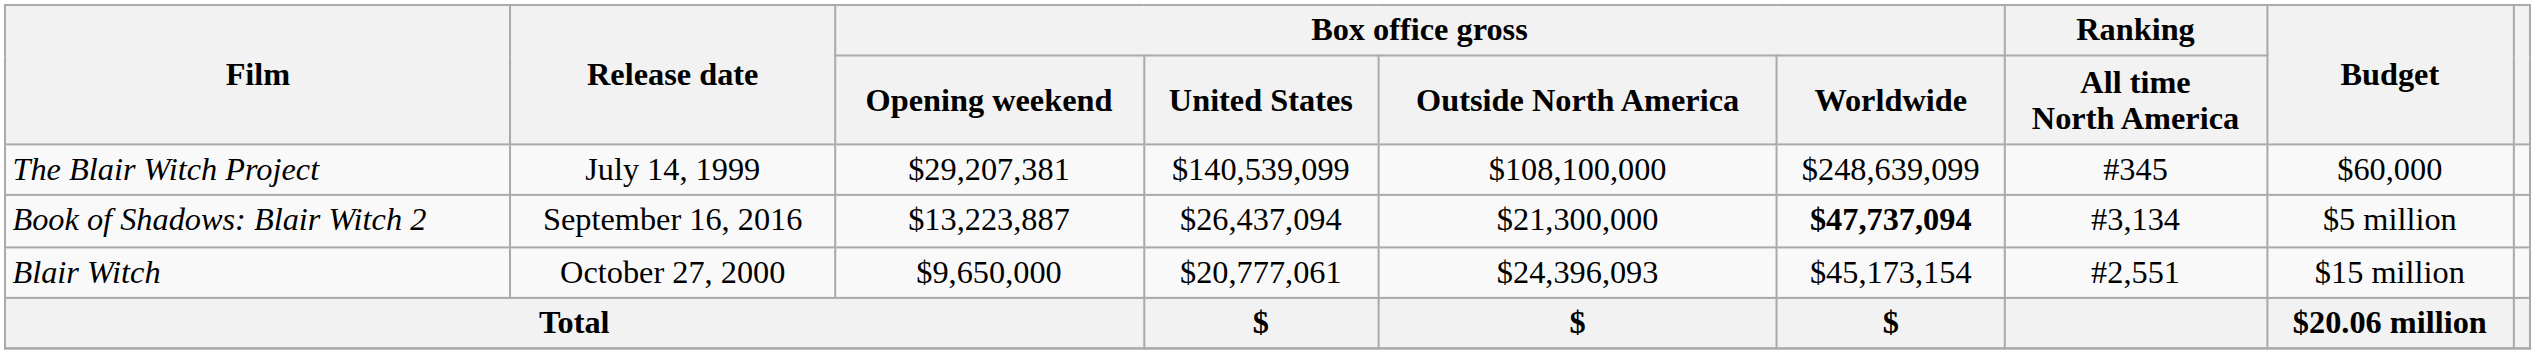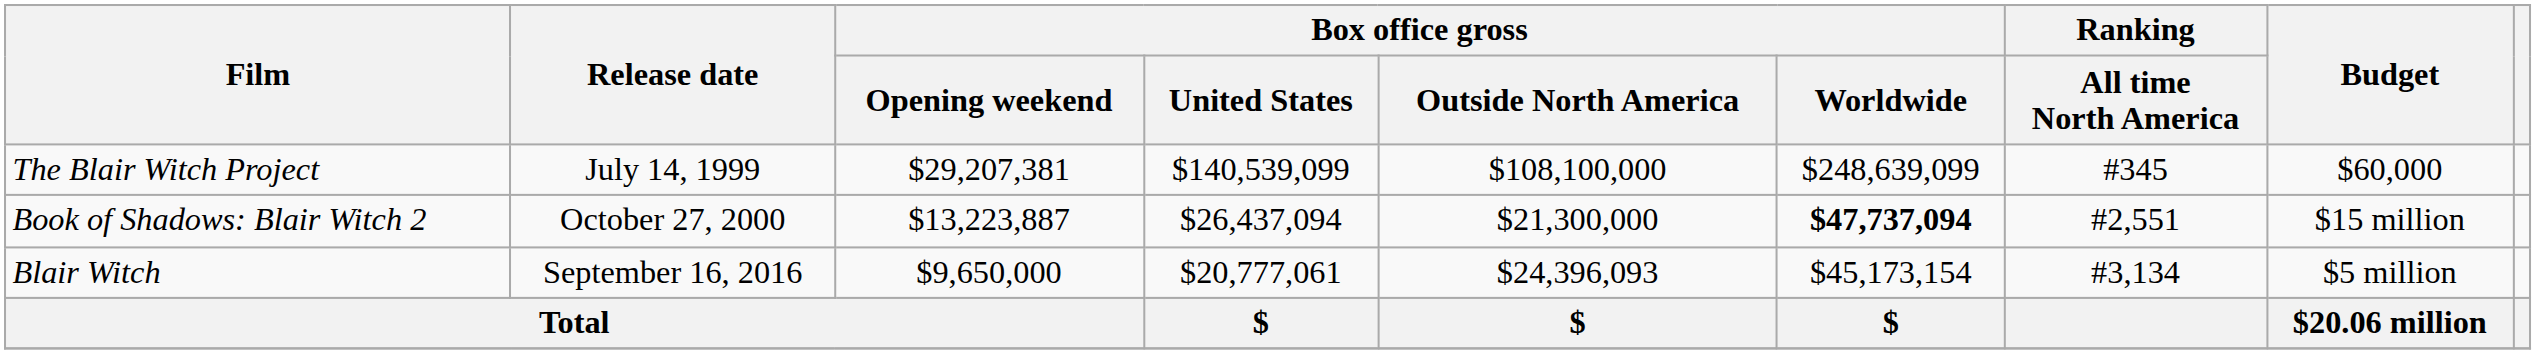Book of Shadows: Blair Witch 2 | Release date: September 16, 2016 -> October 27, 2000
Book of Shadows: Blair Witch 2 | Ranking / All time North America: #3,134 -> #2,551
Book of Shadows: Blair Witch 2 | Budget: $5 million -> $15 million
Blair Witch | Release date: October 27, 2000 -> September 16, 2016
Blair Witch | Ranking / All time North America: #2,551 -> #3,134
Blair Witch | Budget: $15 million -> $5 million
